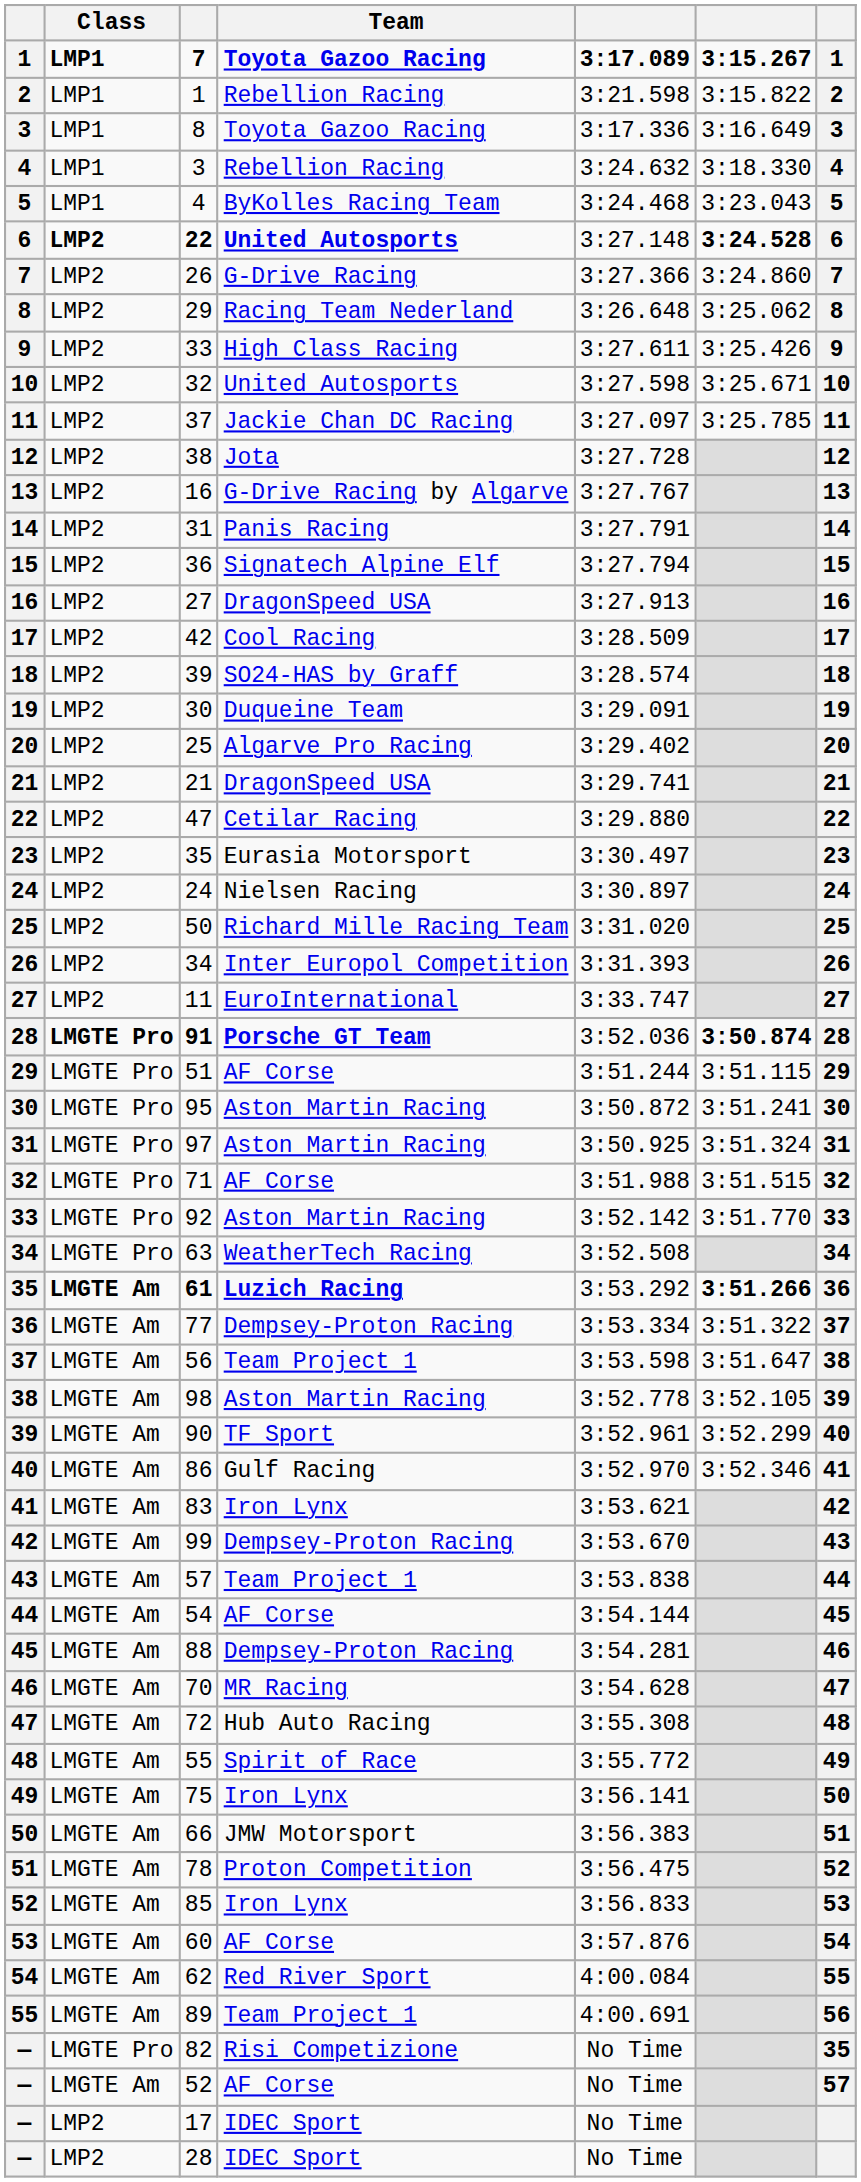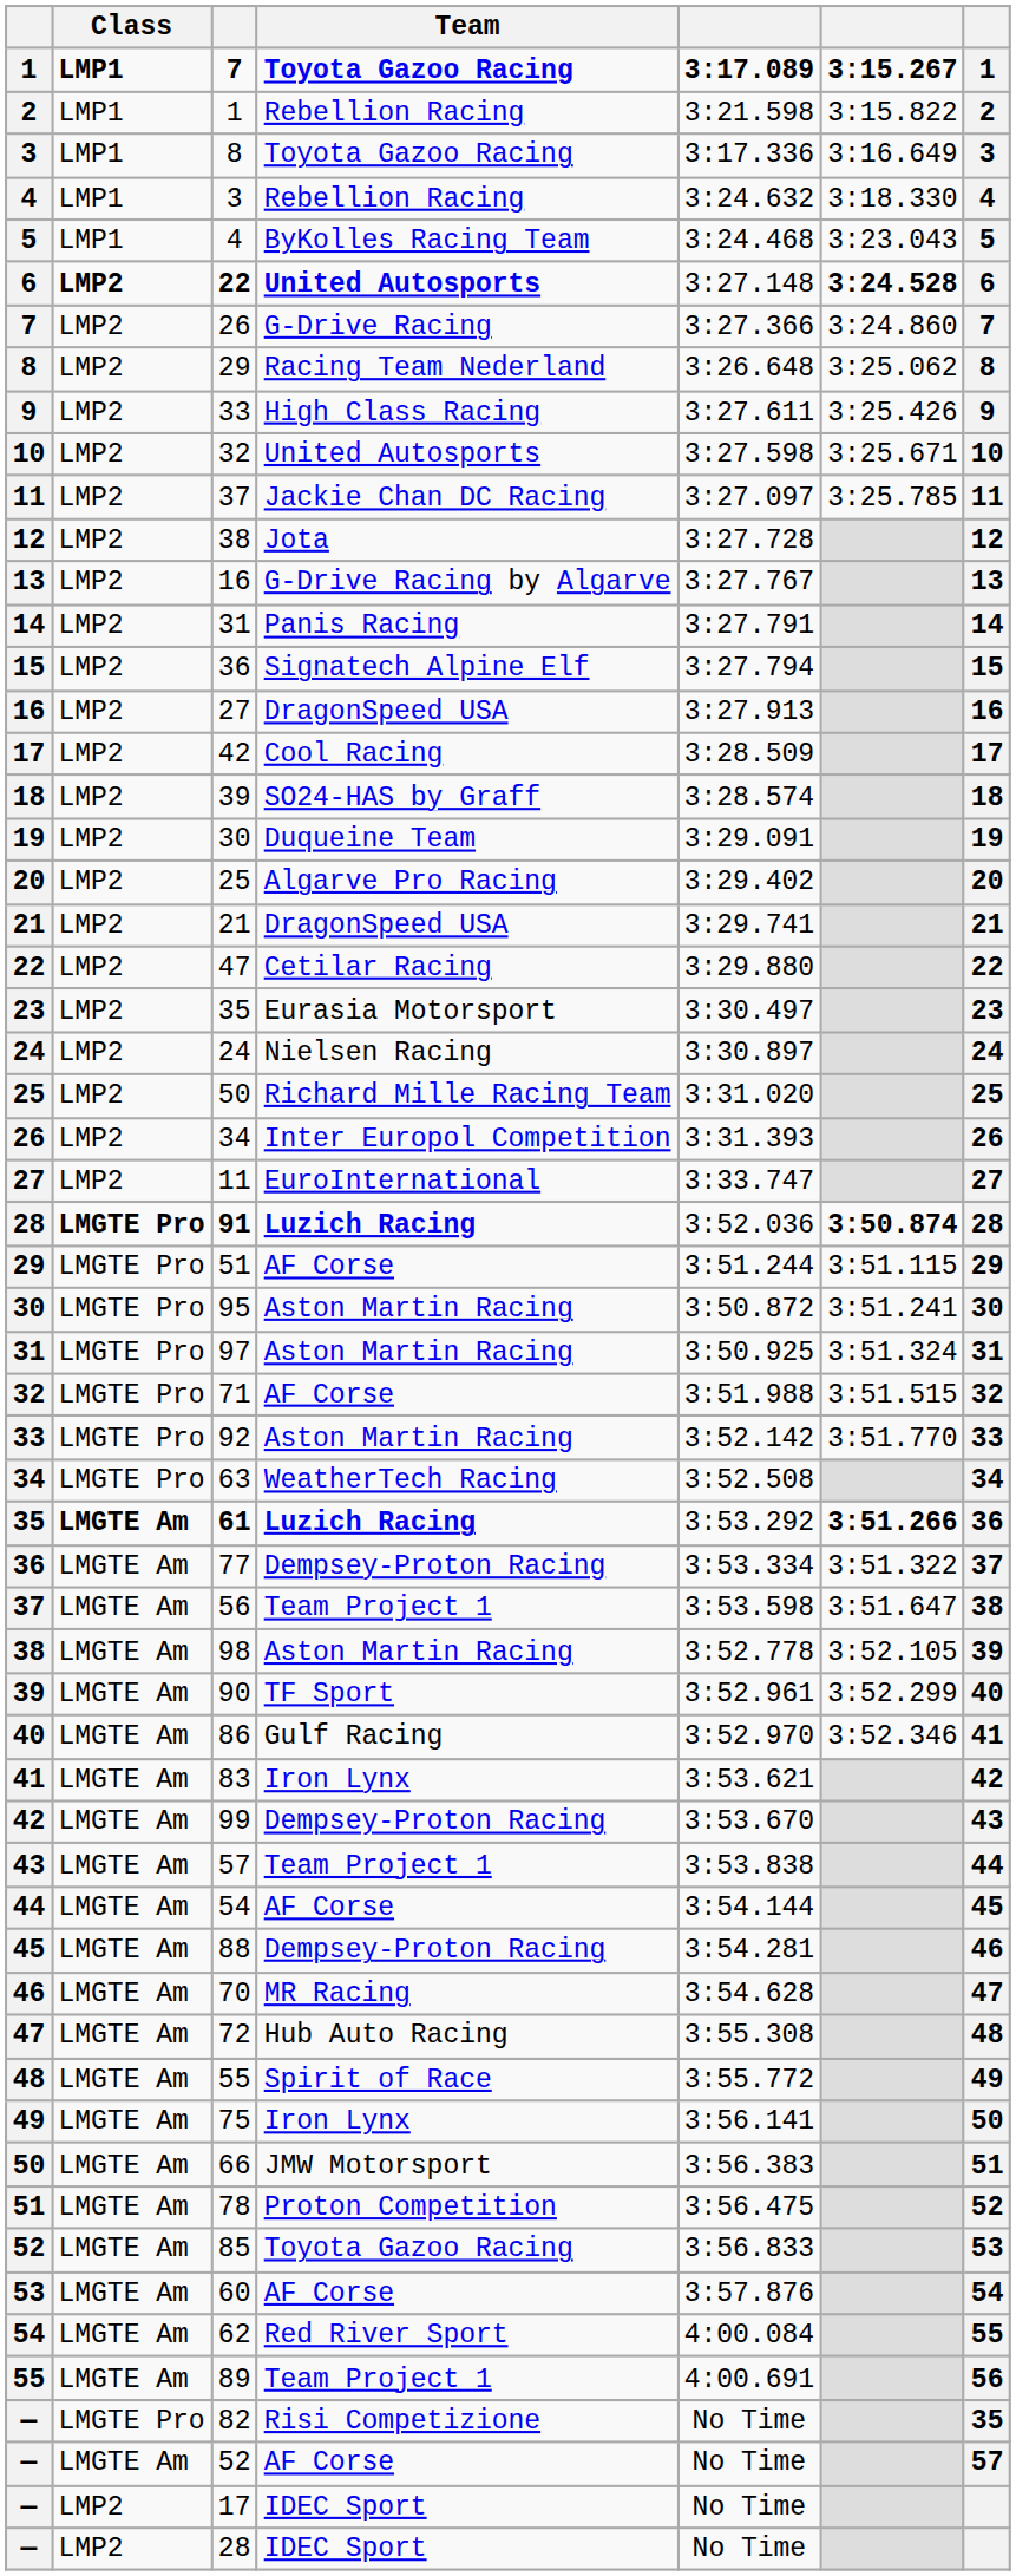91 | Team: Porsche GT Team -> Luzich Racing
85 | Team: Iron Lynx -> Toyota Gazoo Racing
